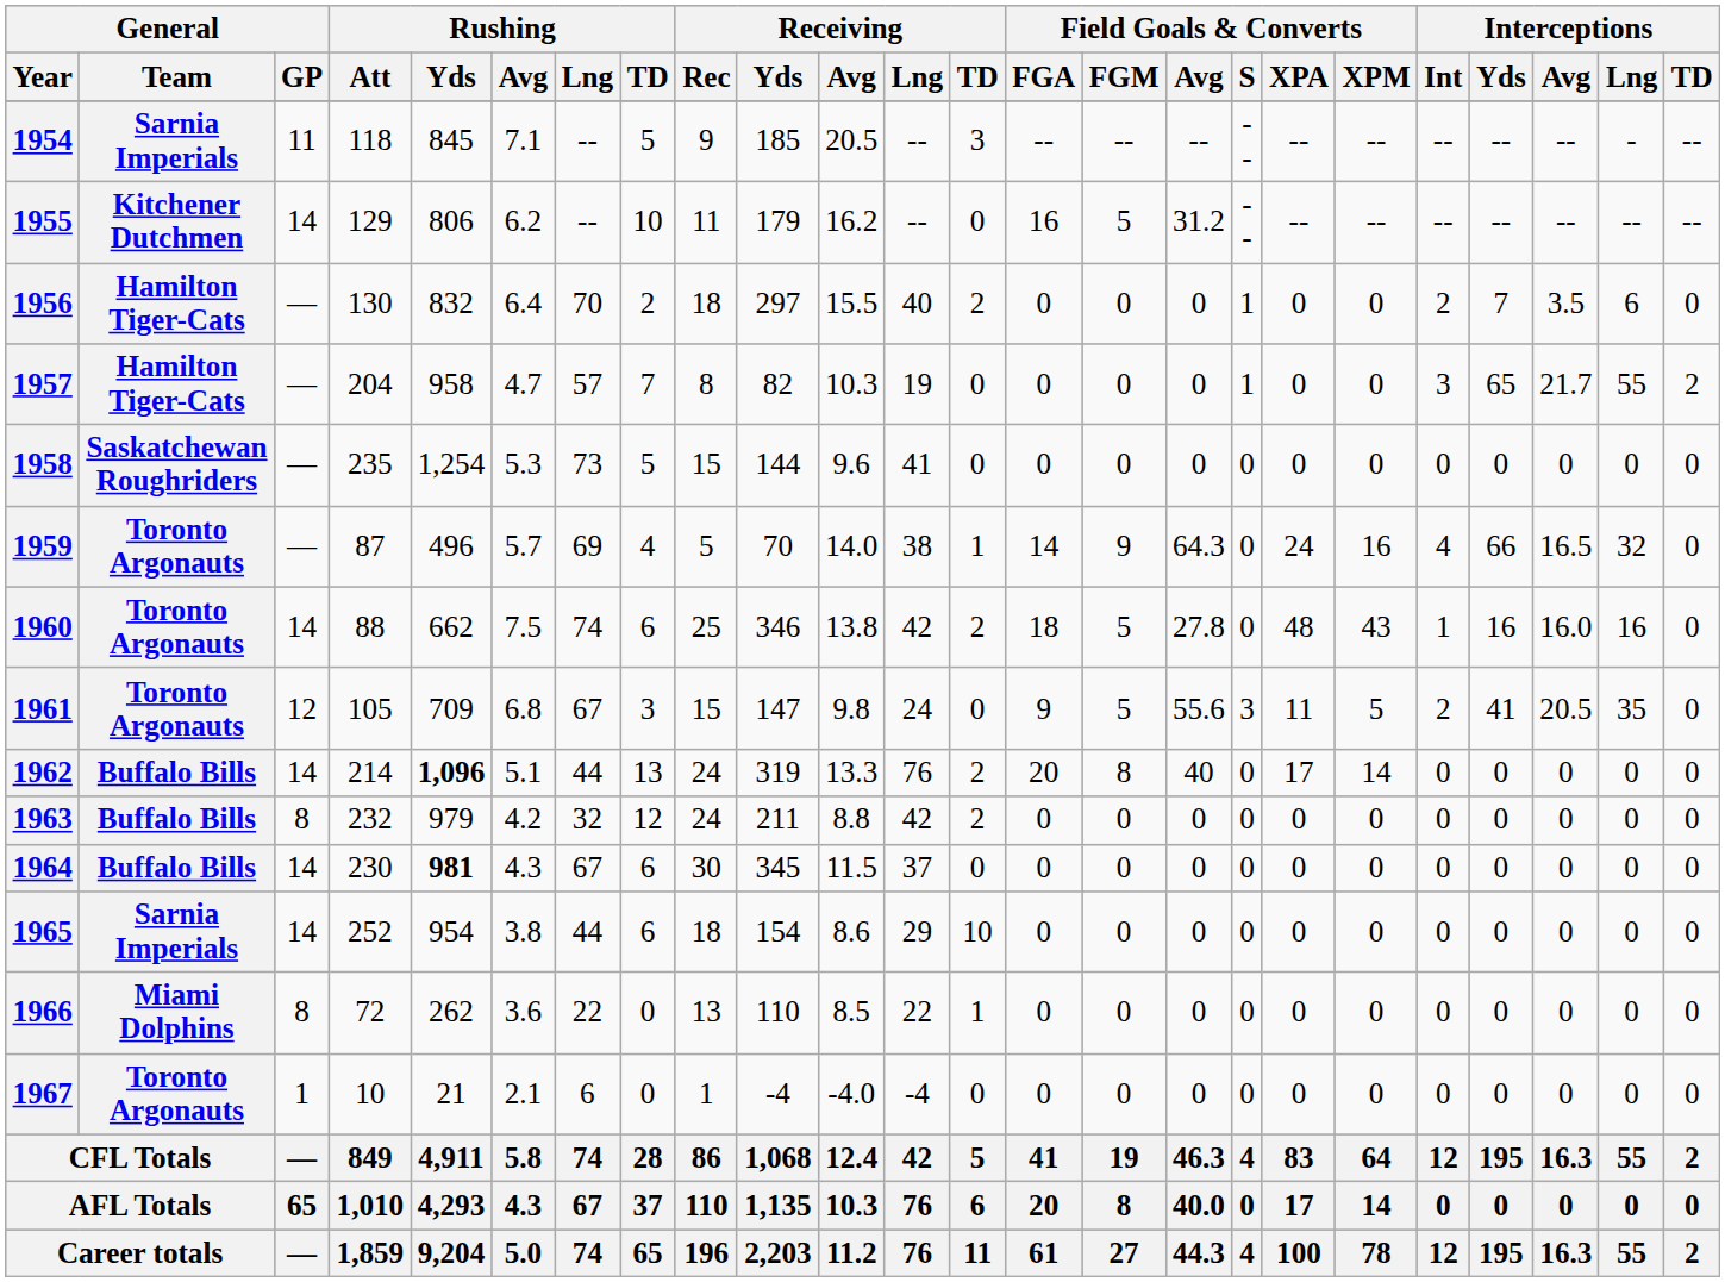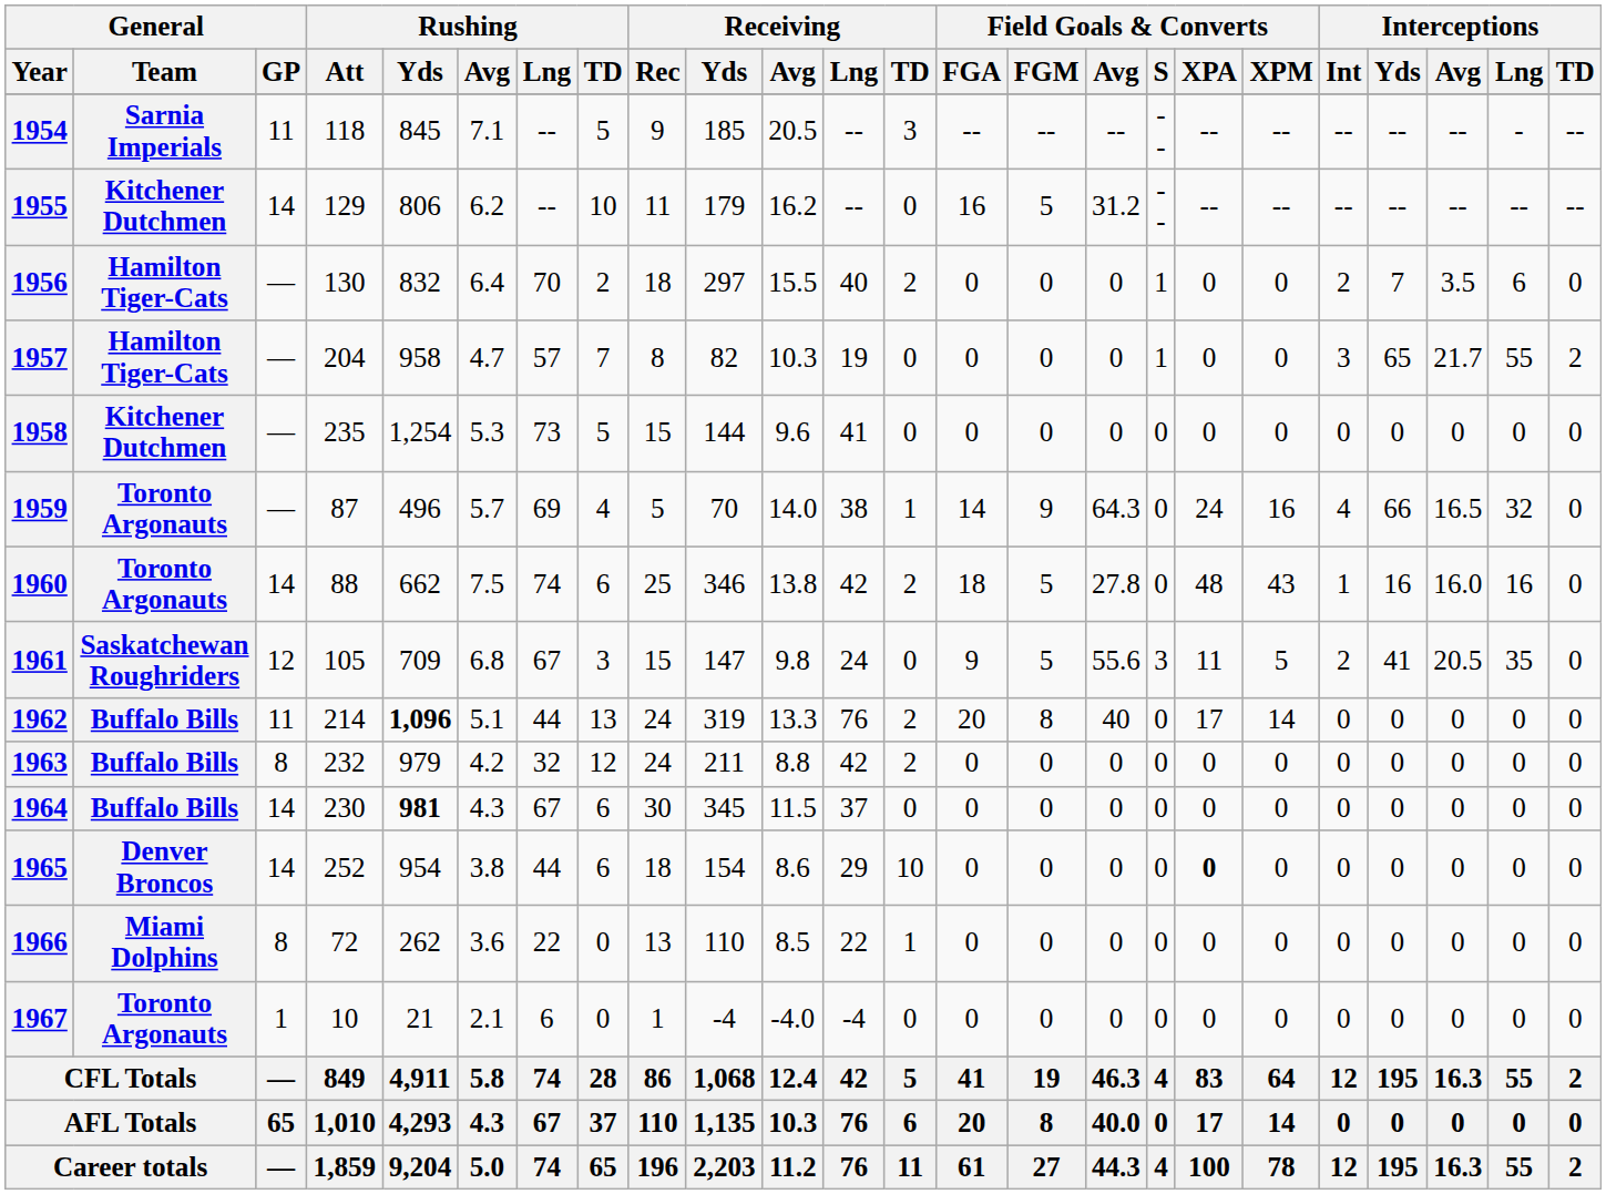1958 | General / Team: Saskatchewan Roughriders -> Kitchener Dutchmen
1961 | General / Team: Toronto Argonauts -> Saskatchewan Roughriders
1962 | General / GP: 14 -> 11
1965 | General / Team: Sarnia Imperials -> Denver Broncos
1965 | Field Goals & Converts / XPA: normal -> bold
